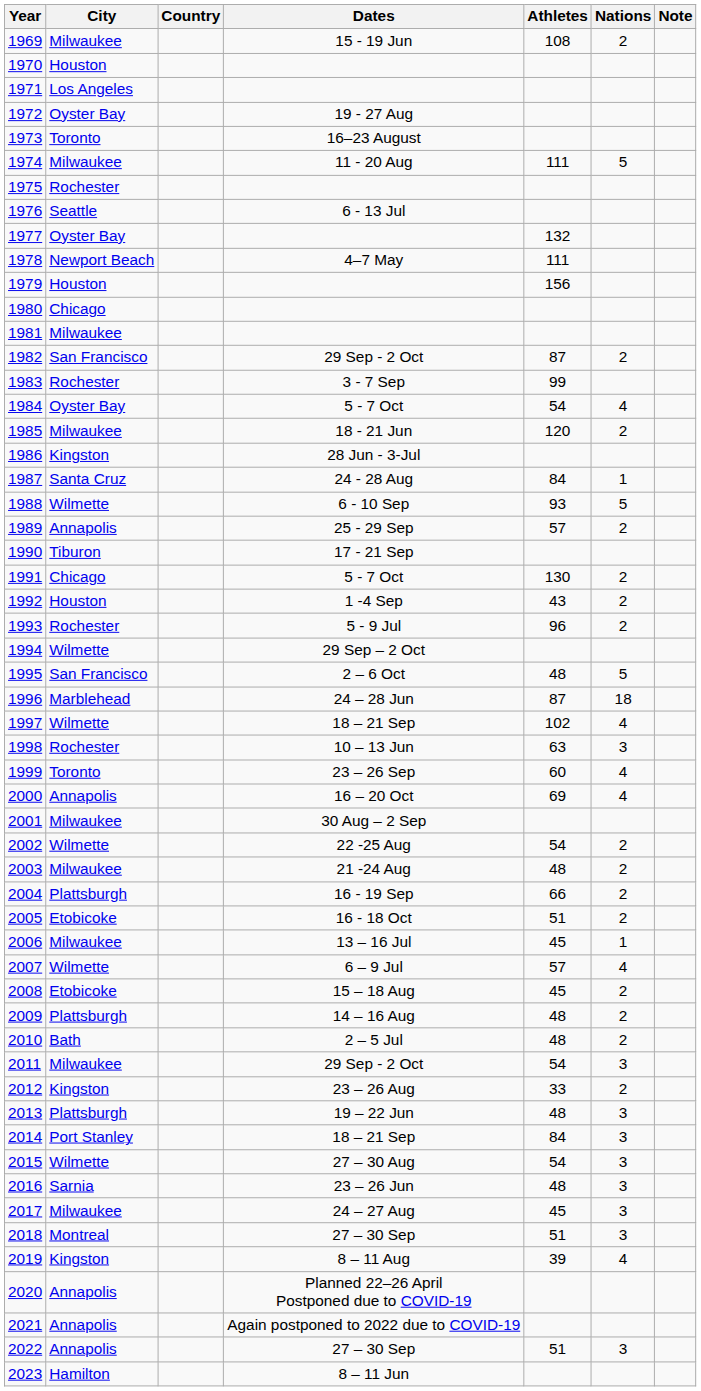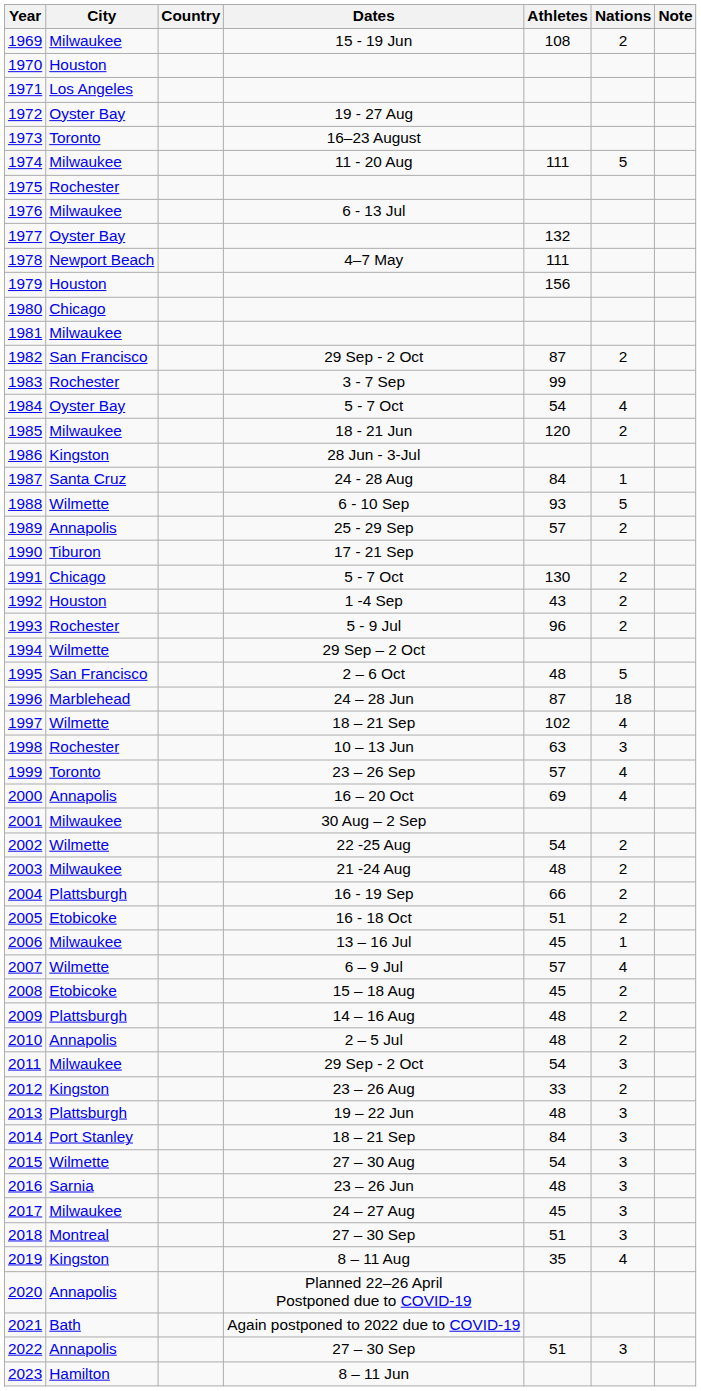1976 | City: Seattle -> Milwaukee
1999 | Athletes: 60 -> 57
2010 | City: Bath -> Annapolis
2019 | Athletes: 39 -> 35
2021 | City: Annapolis -> Bath
